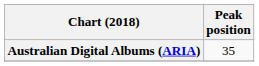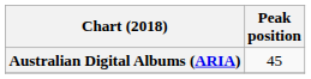Australian Digital Albums (ARIA) | Peak position: 35 -> 45
